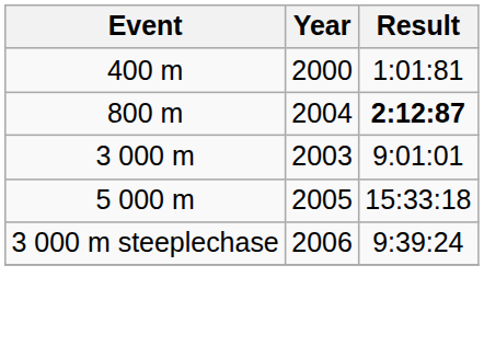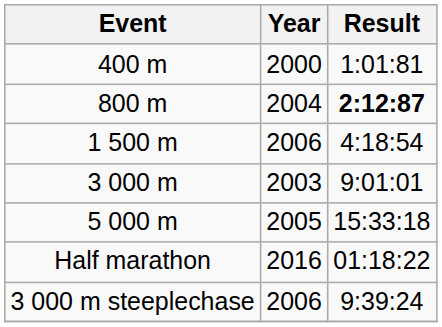+ row: 1 500 m | 2006 | 4:18:54
+ row: Half marathon | 2016 | 01:18:22
